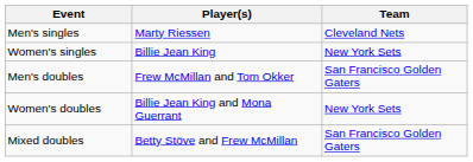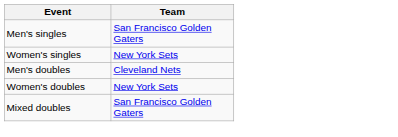- column: Player(s) | Marty Riessen | Billie Jean King | Frew McMillan and Tom Okker | Billie Jean King and Mona Guerrant | Betty Stöve and Frew McMillan
Men's singles | Team: Cleveland Nets -> San Francisco Golden Gaters
Men's doubles | Team: San Francisco Golden Gaters -> Cleveland Nets
